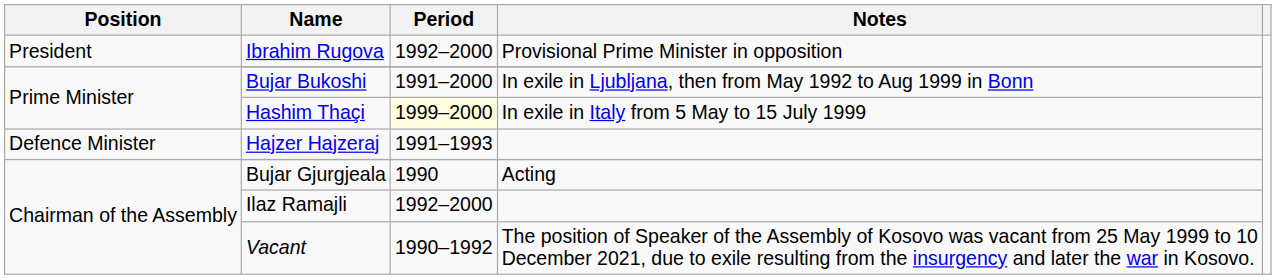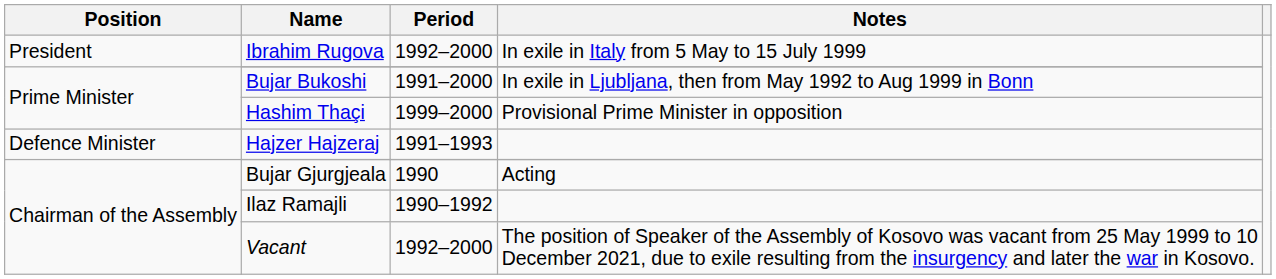Ibrahim Rugova | Notes: Provisional Prime Minister in opposition -> In exile in Italy from 5 May to 15 July 1999
Hashim Thaçi | Period: lightyellow background -> no background
Hashim Thaçi | Notes: In exile in Italy from 5 May to 15 July 1999 -> Provisional Prime Minister in opposition
Ilaz Ramajli | Period: 1992–2000 -> 1990–1992
Vacant | Period: 1990–1992 -> 1992–2000
